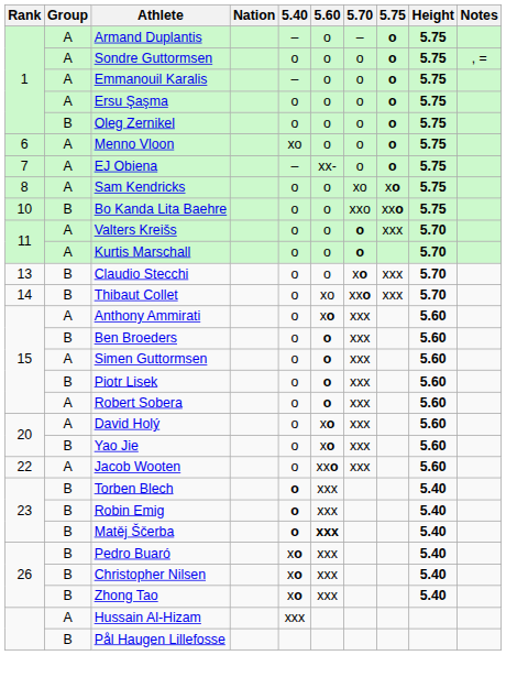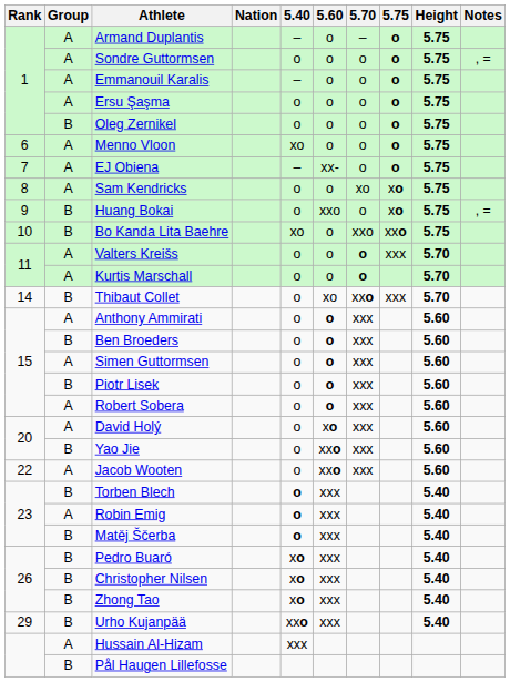+ row: 9 | B | Huang Bokai | o | xxo | o | xo | 5.75 | , =
Bo Kanda Lita Baehre | 5.40: o -> xo
- row: 13 | B | Claudio Stecchi | o | o | xo | xxx | 5.70
Anthony Ammirati | 5.60: xo -> o
Yao Jie | 5.60: xo -> xxo
Robin Emig | Group: B -> A
Matěj Ščerba | 5.60: bold -> normal
+ row: 29 | B | Urho Kujanpää | xxo | xxx | 5.40
